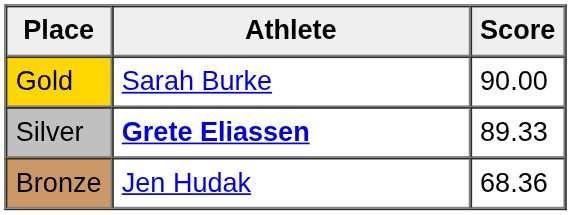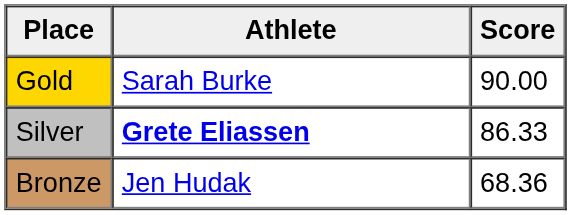Silver | Score: 89.33 -> 86.33
